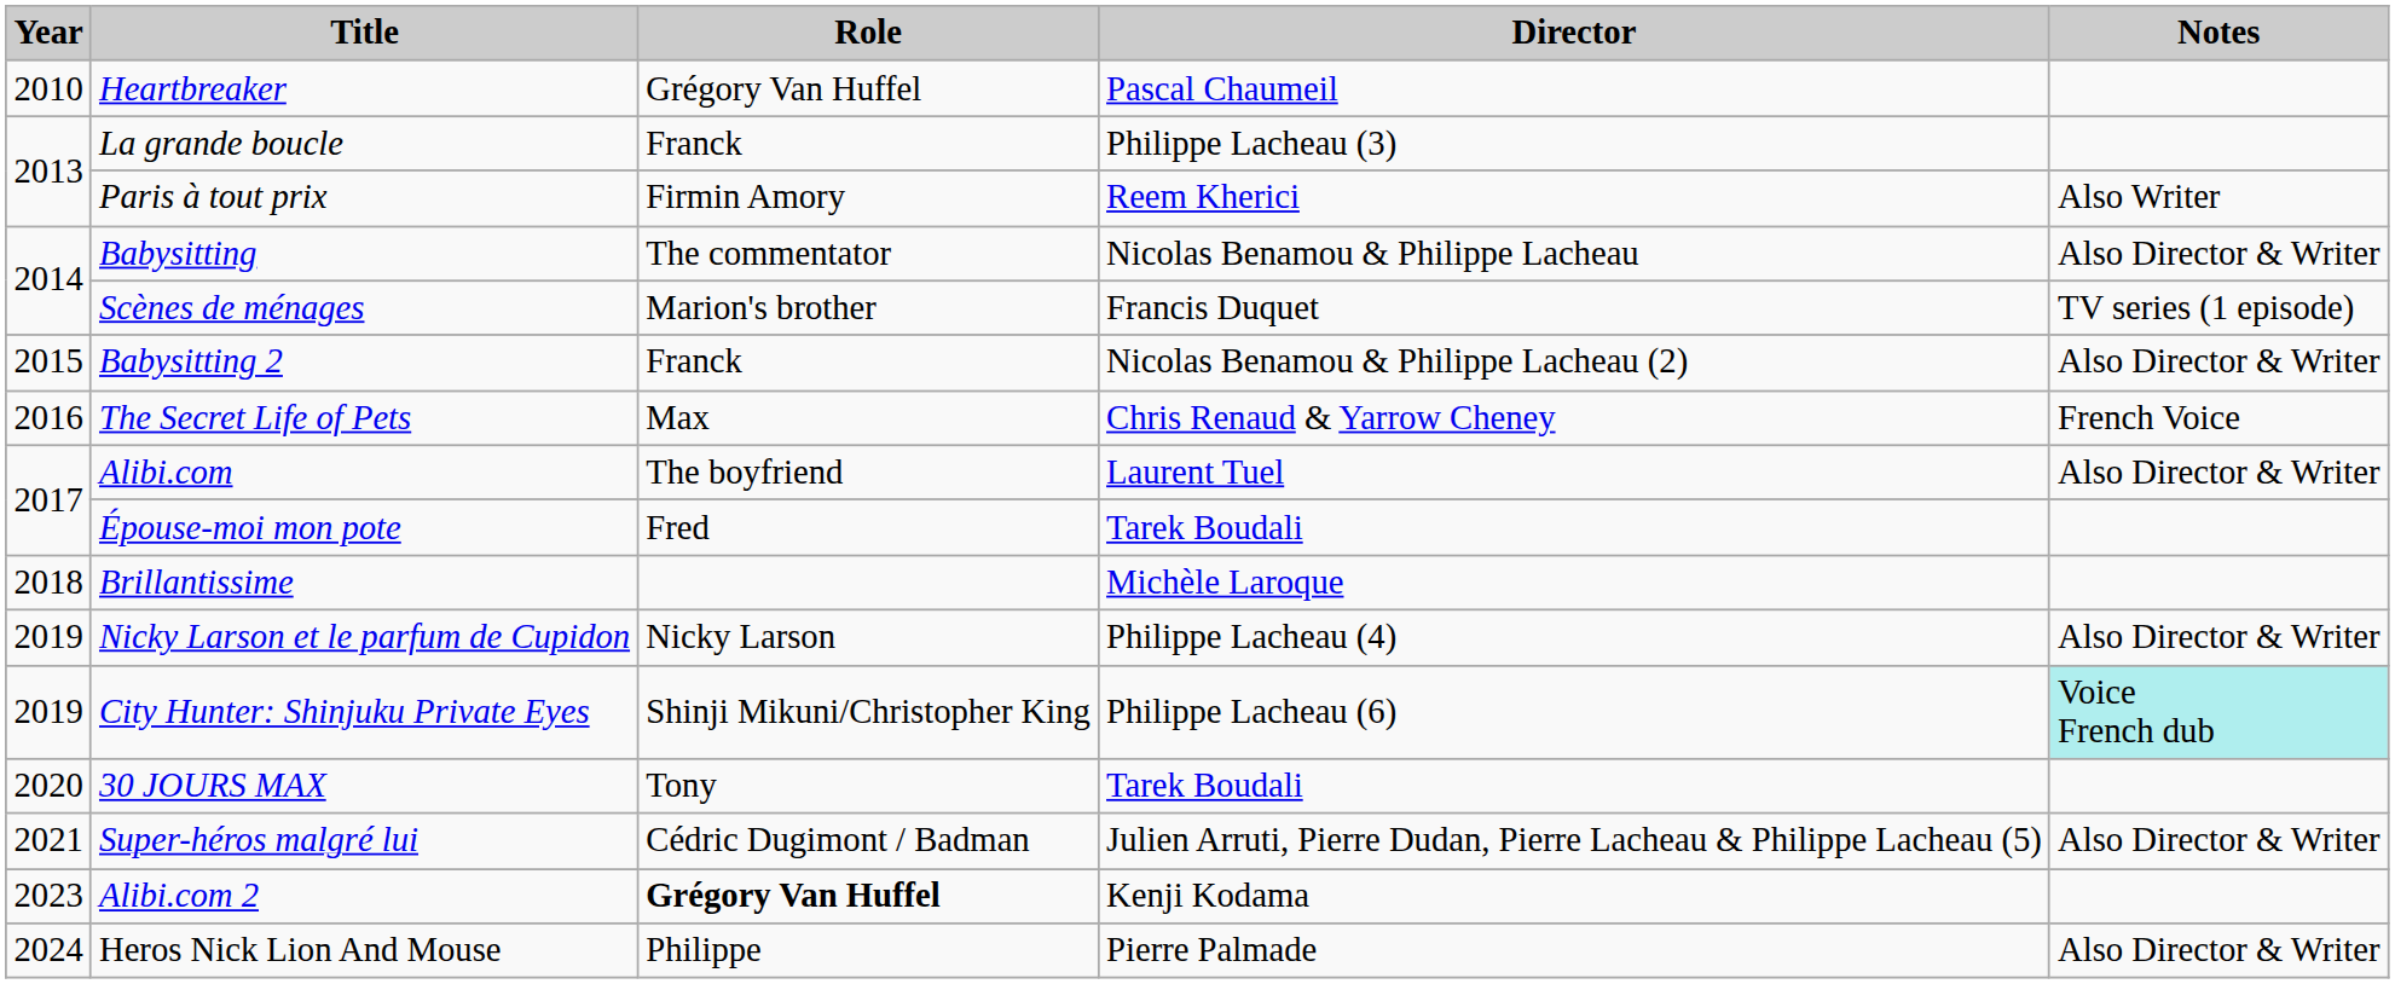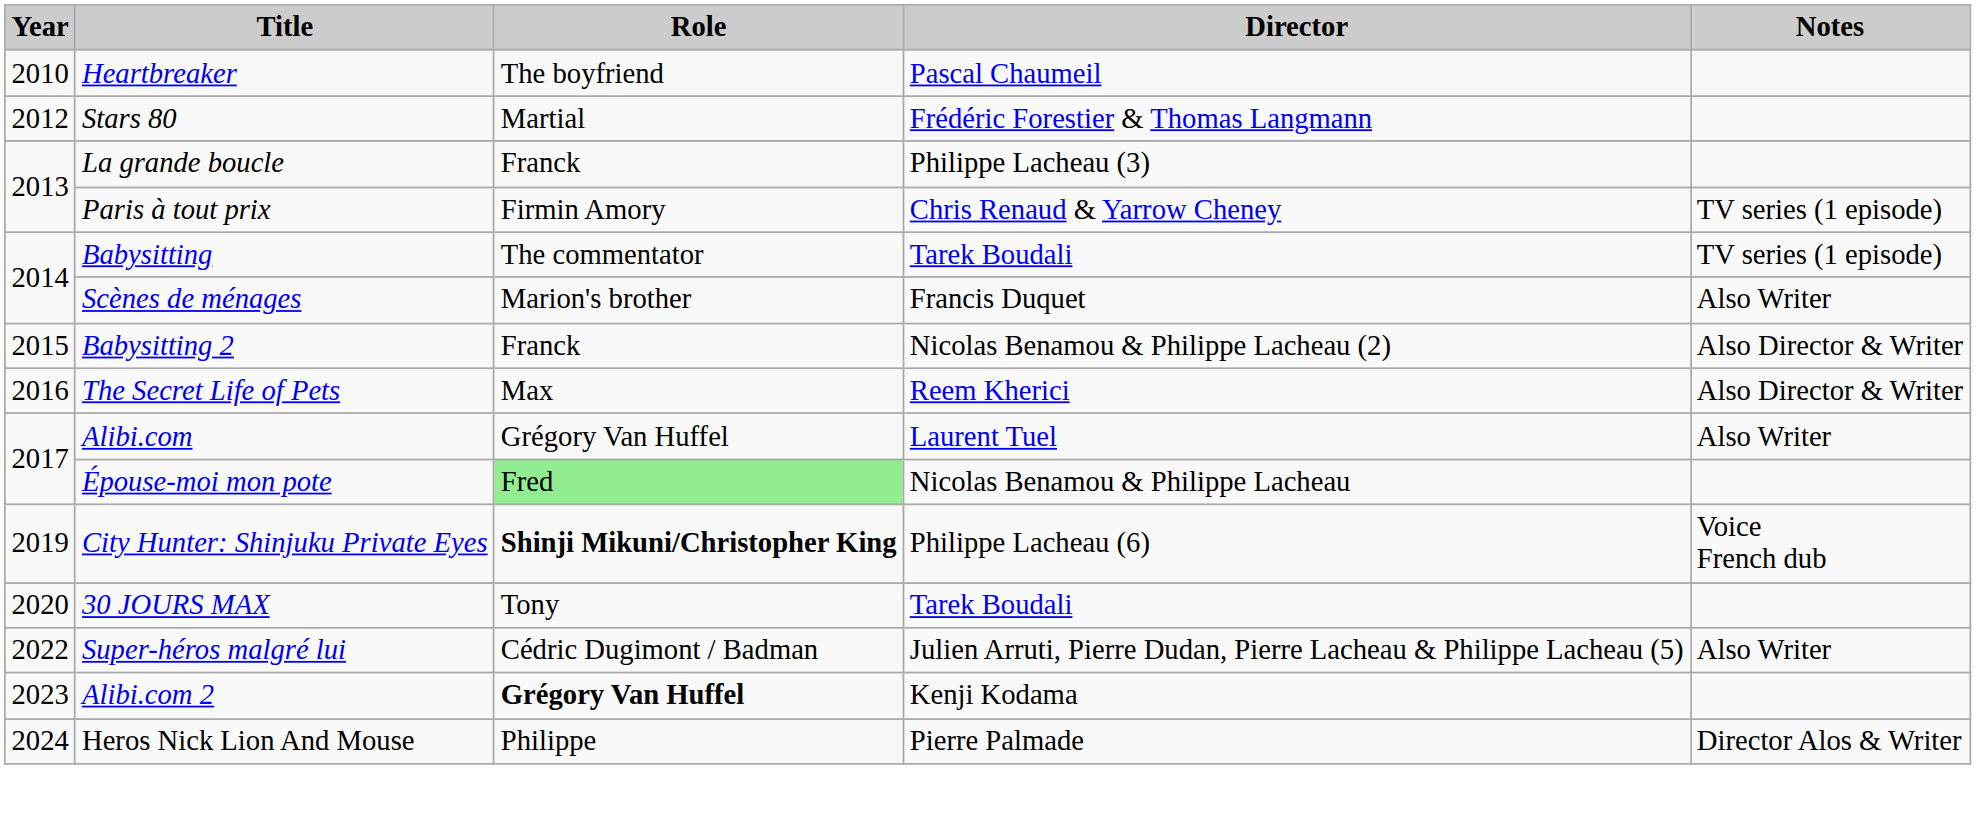Heartbreaker | Role: Grégory Van Huffel -> The boyfriend
+ row: 2012 | Stars 80 | Martial | Frédéric Forestier & Thomas Langmann
Paris à tout prix | Director: Reem Kherici -> Chris Renaud & Yarrow Cheney
Paris à tout prix | Notes: Also Writer -> TV series (1 episode)
Babysitting | Director: Nicolas Benamou & Philippe Lacheau -> Tarek Boudali
Babysitting | Notes: Also Director & Writer -> TV series (1 episode)
Scènes de ménages | Notes: TV series (1 episode) -> Also Writer
The Secret Life of Pets | Director: Chris Renaud & Yarrow Cheney -> Reem Kherici
The Secret Life of Pets | Notes: French Voice -> Also Director & Writer
Alibi.com | Role: The boyfriend -> Grégory Van Huffel
Alibi.com | Notes: Also Director & Writer -> Also Writer
Épouse-moi mon pote | Role: no background -> lightgreen background
Épouse-moi mon pote | Director: Tarek Boudali -> Nicolas Benamou & Philippe Lacheau
- row: 2018 | Brillantissime | Michèle Laroque
- row: 2019 | Nicky Larson et le parfum de Cupidon | Nicky Larson | Philippe Lacheau (4) | Also Director & Writer
City Hunter: Shinjuku Private Eyes | Role: normal -> bold
City Hunter: Shinjuku Private Eyes | Notes: paleturquoise background -> no background
Super-héros malgré lui | Year: 2021 -> 2022
Super-héros malgré lui | Notes: Also Director & Writer -> Also Writer
Heros Nick Lion And Mouse | Notes: Also Director & Writer -> Director Alos & Writer
